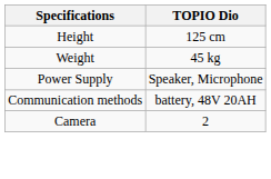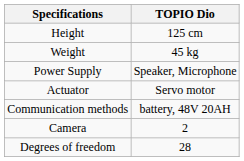+ row: Actuator | Servo motor
+ row: Degrees of freedom | 28
